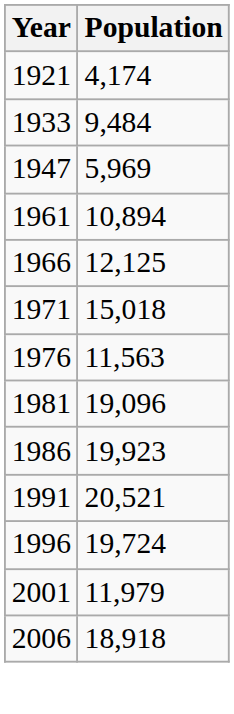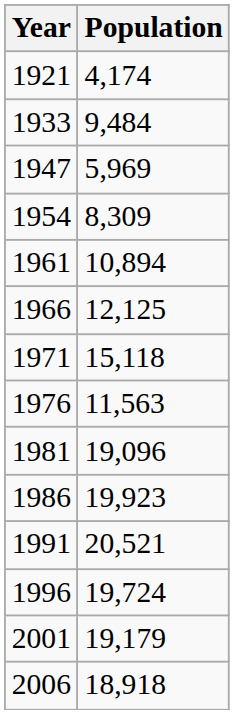+ row: 1954 | 8,309
1971 | Population: 15,018 -> 15,118
2001 | Population: 11,979 -> 19,179
